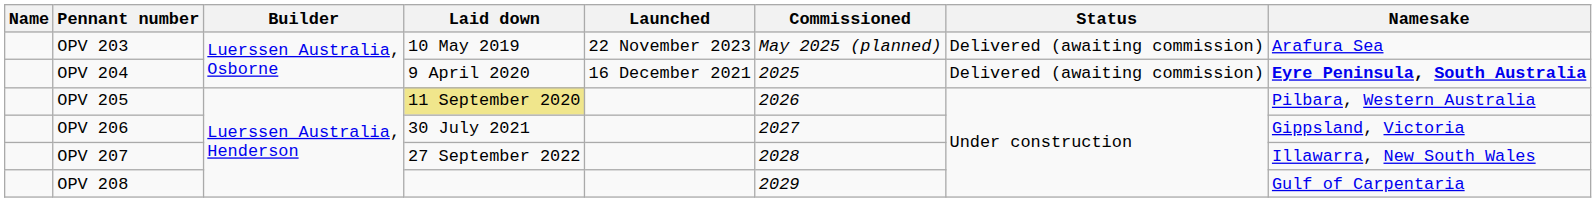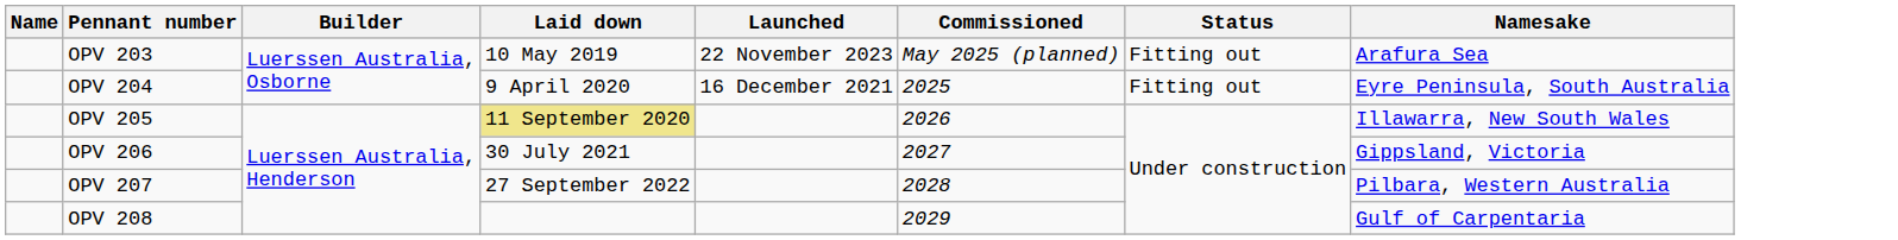OPV 203 | Status: Delivered (awaiting commission) -> Fitting out
OPV 204 | Status: Delivered (awaiting commission) -> Fitting out
OPV 204 | Namesake: bold -> normal
OPV 205 | Namesake: Pilbara, Western Australia -> Illawarra, New South Wales
OPV 207 | Namesake: Illawarra, New South Wales -> Pilbara, Western Australia
